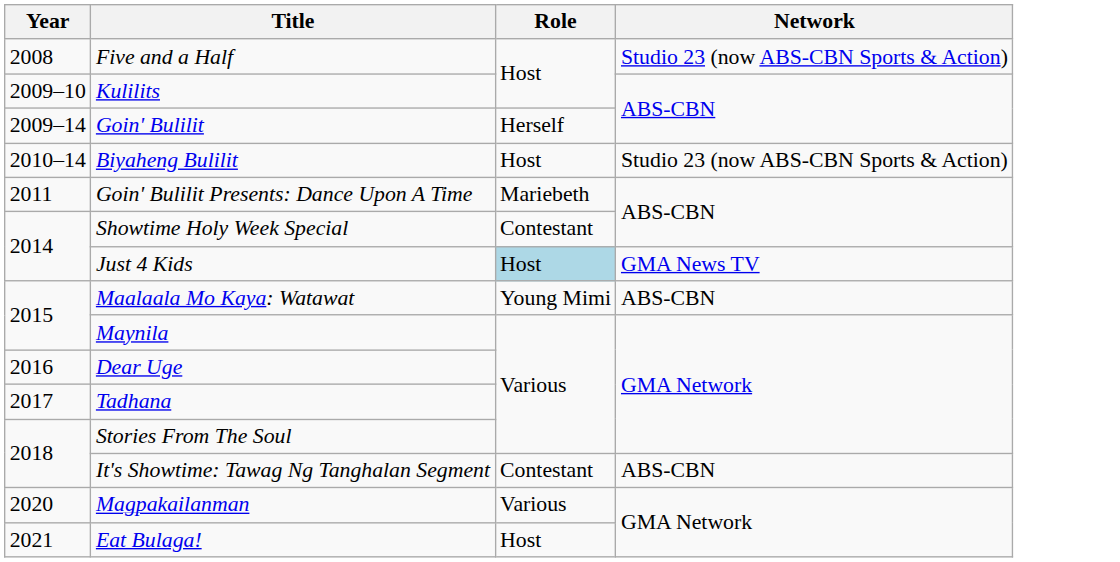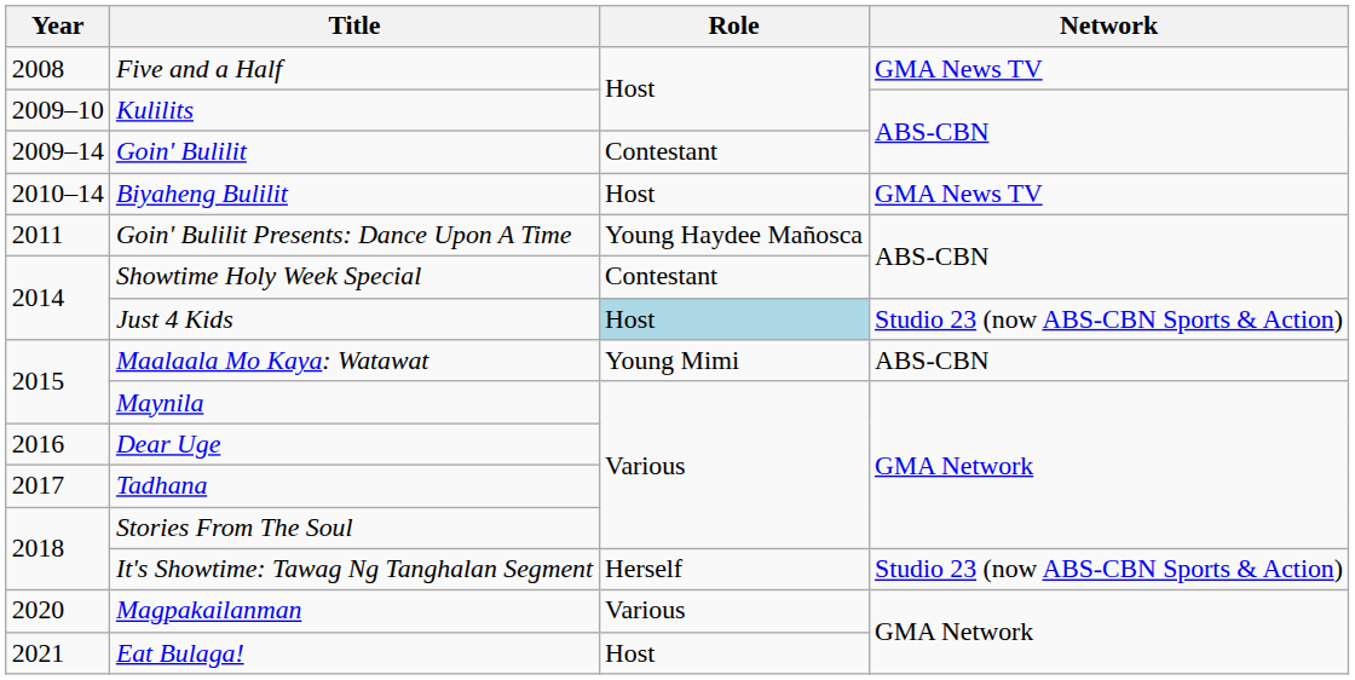Five and a Half | Network: Studio 23 (now ABS-CBN Sports & Action) -> GMA News TV
Goin' Bulilit | Role: Herself -> Contestant
Biyaheng Bulilit | Network: Studio 23 (now ABS-CBN Sports & Action) -> GMA News TV
Goin' Bulilit Presents: Dance Upon A Time | Role: Mariebeth -> Young Haydee Mañosca
Just 4 Kids | Network: GMA News TV -> Studio 23 (now ABS-CBN Sports & Action)
It's Showtime: Tawag Ng Tanghalan Segment | Role: Contestant -> Herself
It's Showtime: Tawag Ng Tanghalan Segment | Network: ABS-CBN -> Studio 23 (now ABS-CBN Sports & Action)
